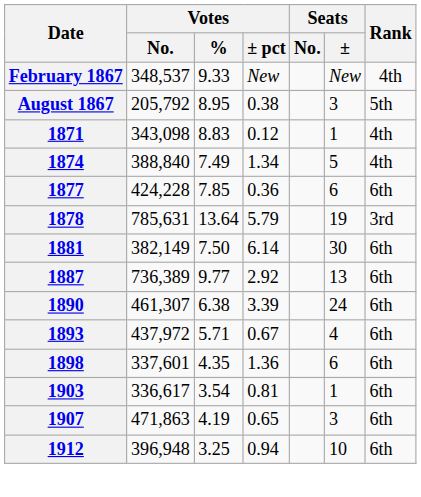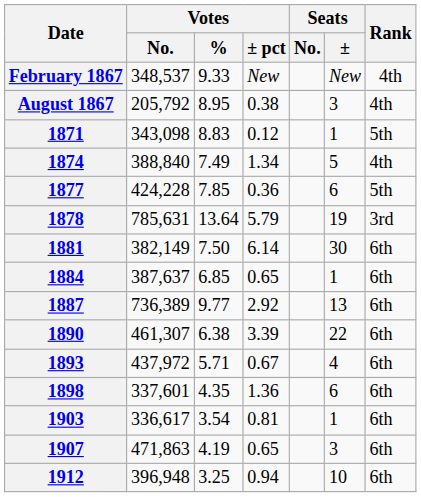August 1867 | Rank: 5th -> 4th
1871 | Rank: 4th -> 5th
1877 | Rank: 6th -> 5th
+ row: 1884 | 387,637 | 6.85 | 0.65 | 1 | 6th
1890 | Seats / ±: 24 -> 22
